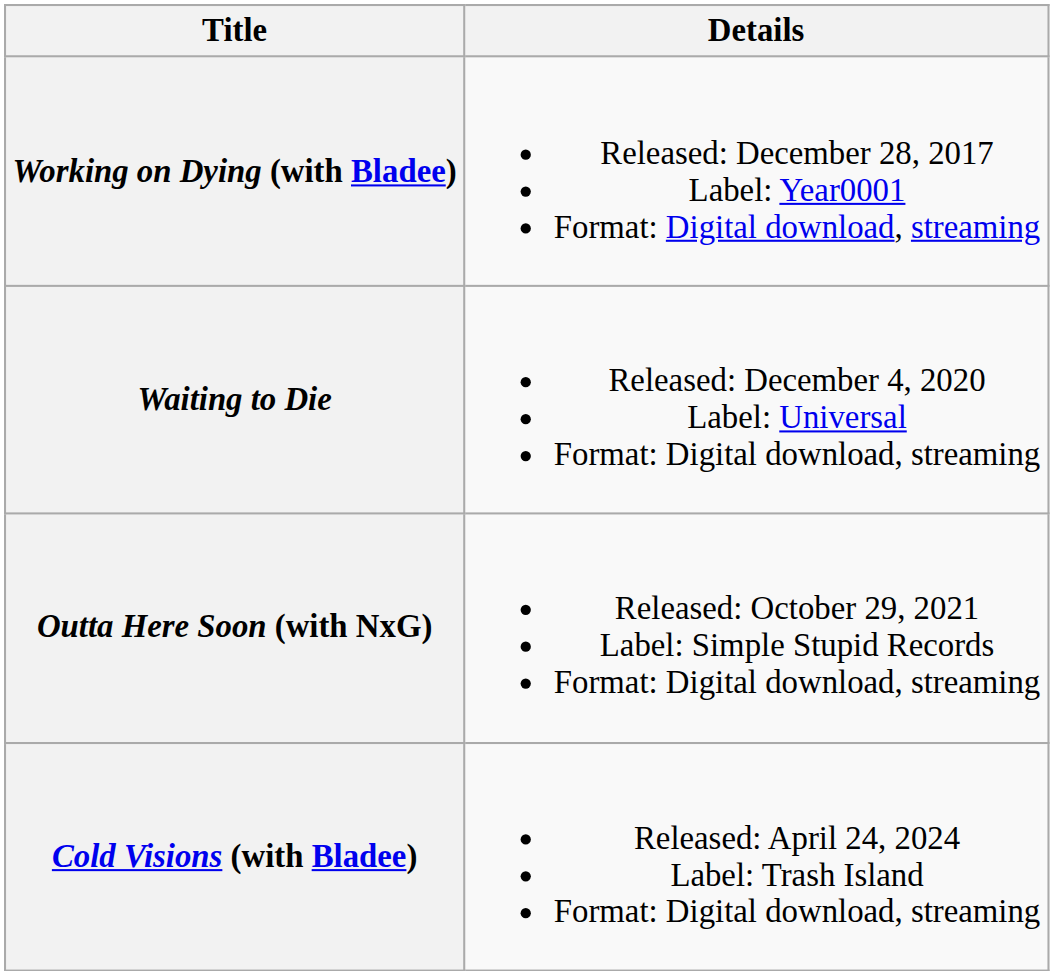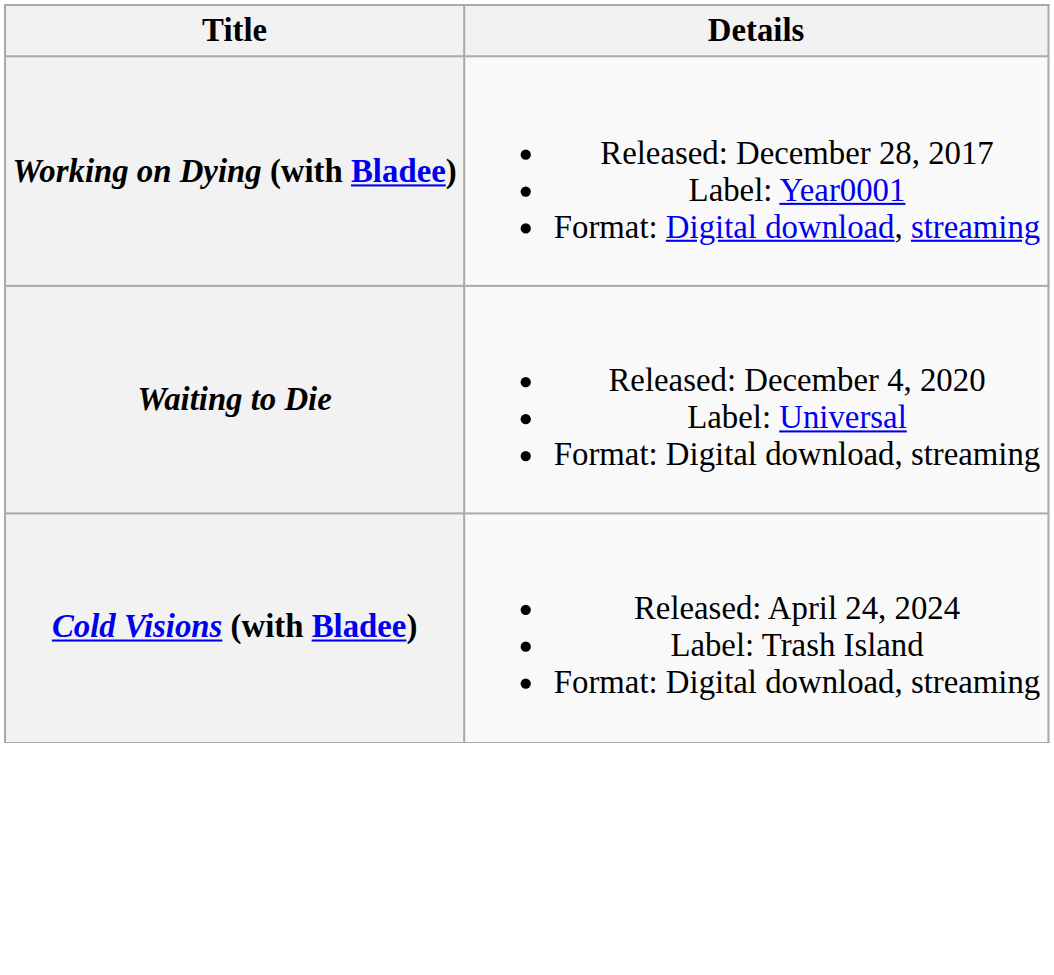- row: Outta Here Soon (with NxG) | Released: October 29, 2021 Label: Simple Stupid Records Format: Digital download, streaming
